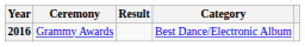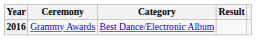columns swapped: Category <-> Result
